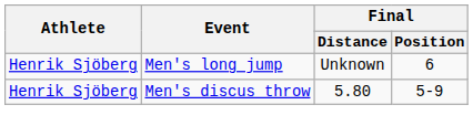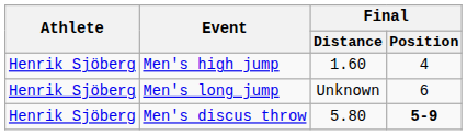+ row: Henrik Sjöberg | Men's high jump | 1.60 | 4
Men's discus throw | Final / Position: normal -> bold
